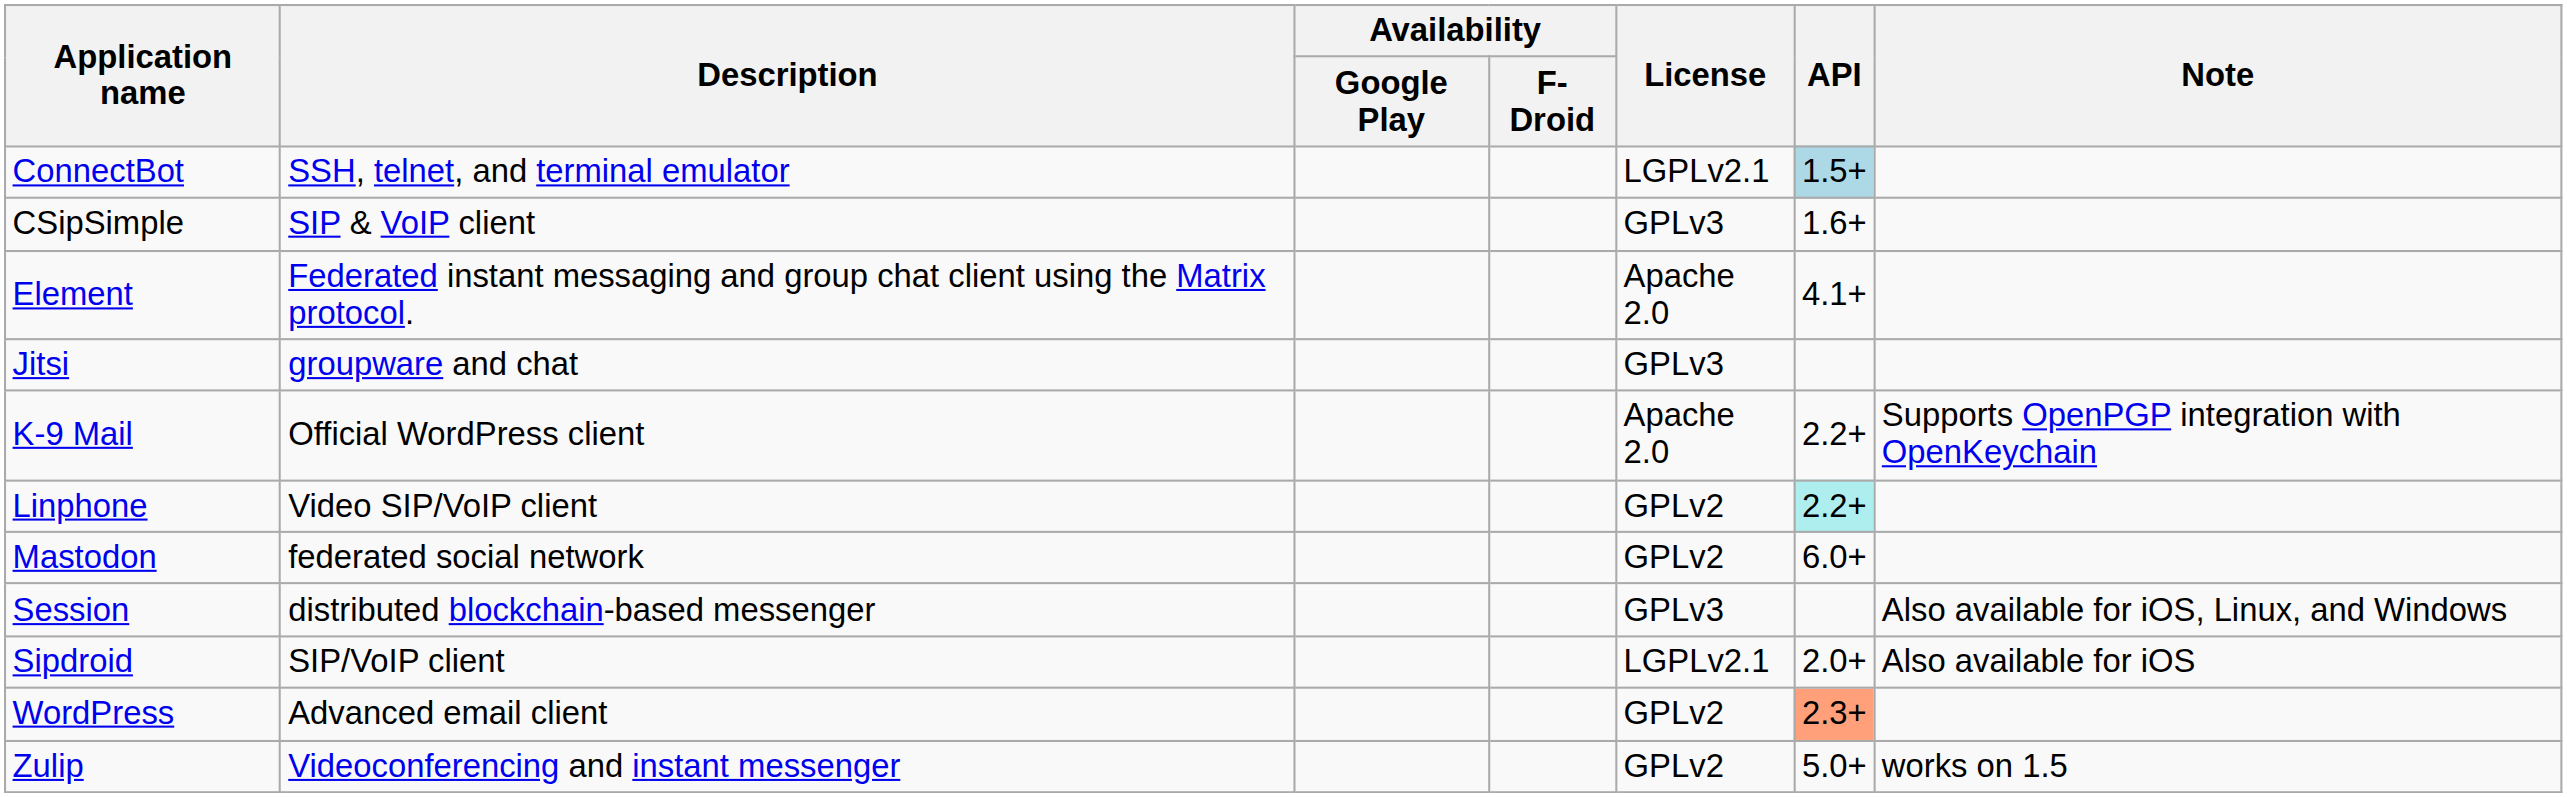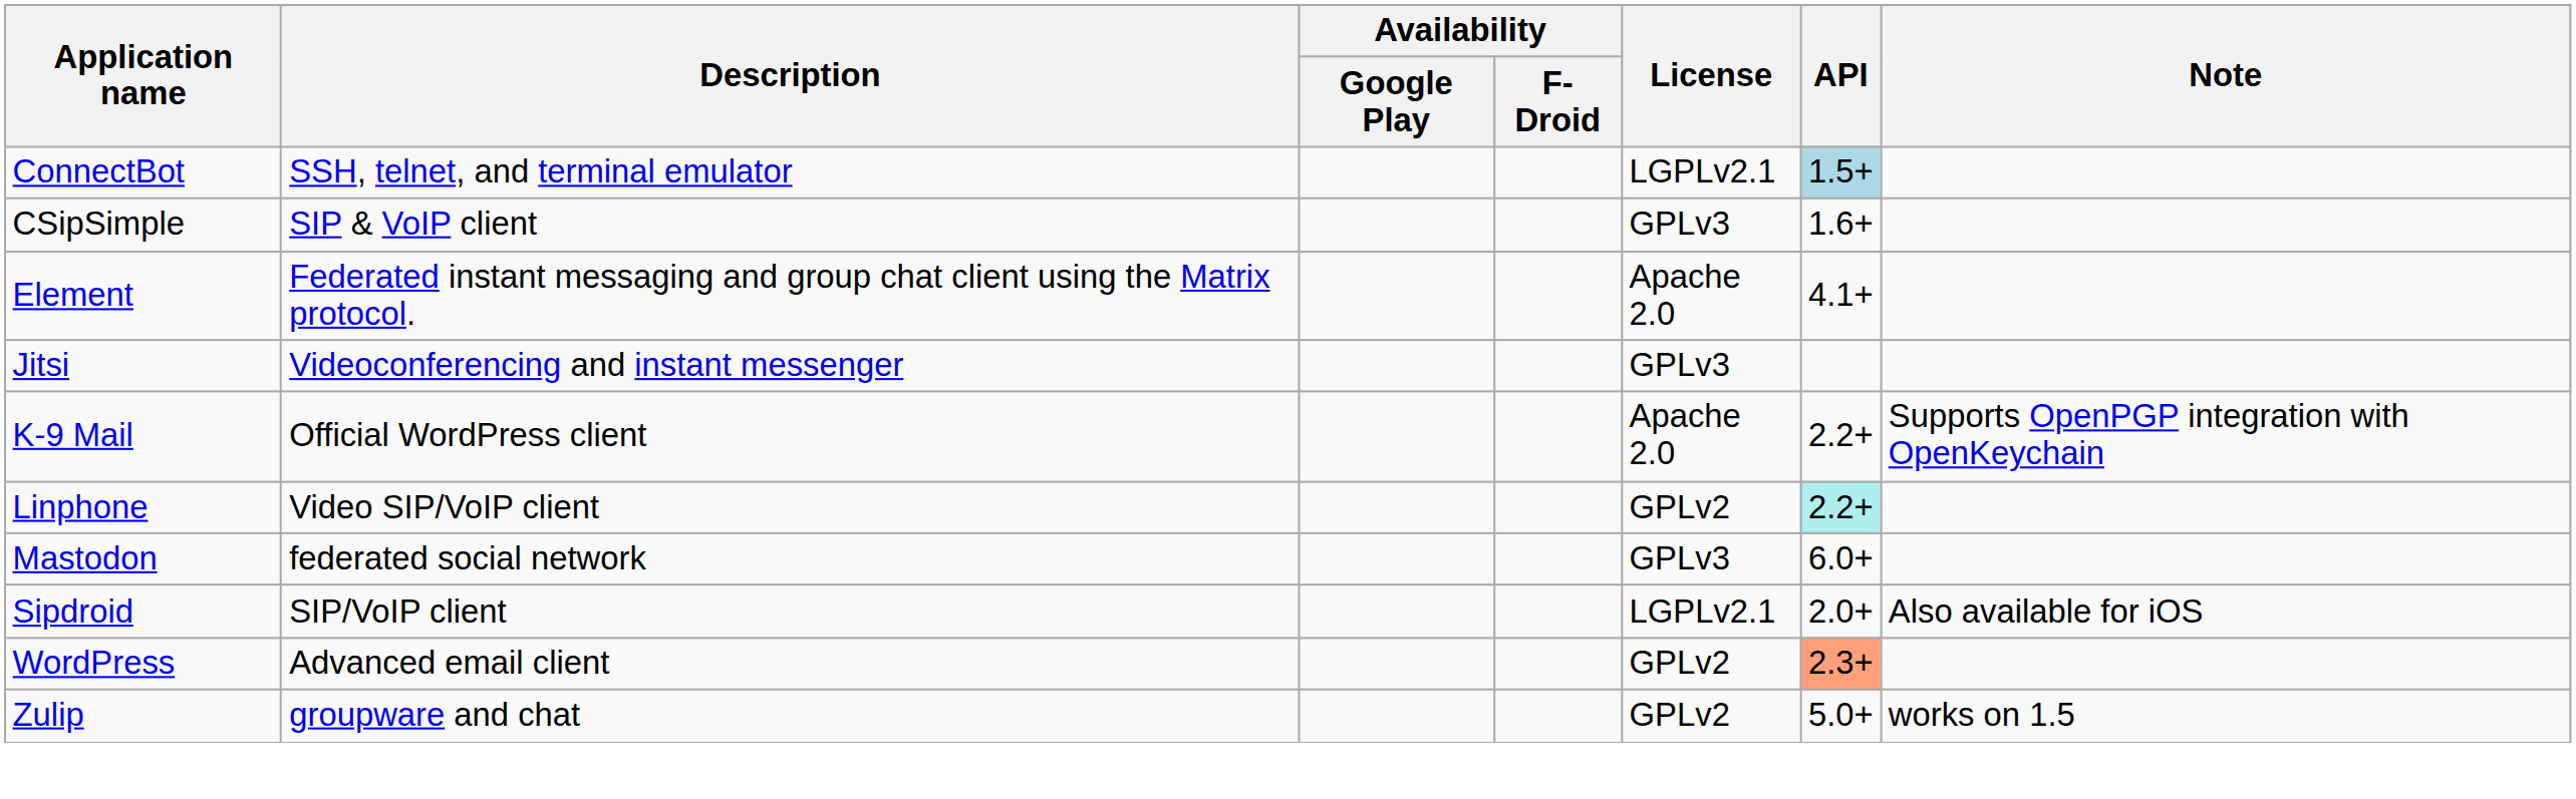Jitsi | Description: groupware and chat -> Videoconferencing and instant messenger
Mastodon | License: GPLv2 -> GPLv3
- row: Session | distributed blockchain-based messenger | GPLv3 | Also available for iOS, Linux, and Windows
Zulip | Description: Videoconferencing and instant messenger -> groupware and chat
